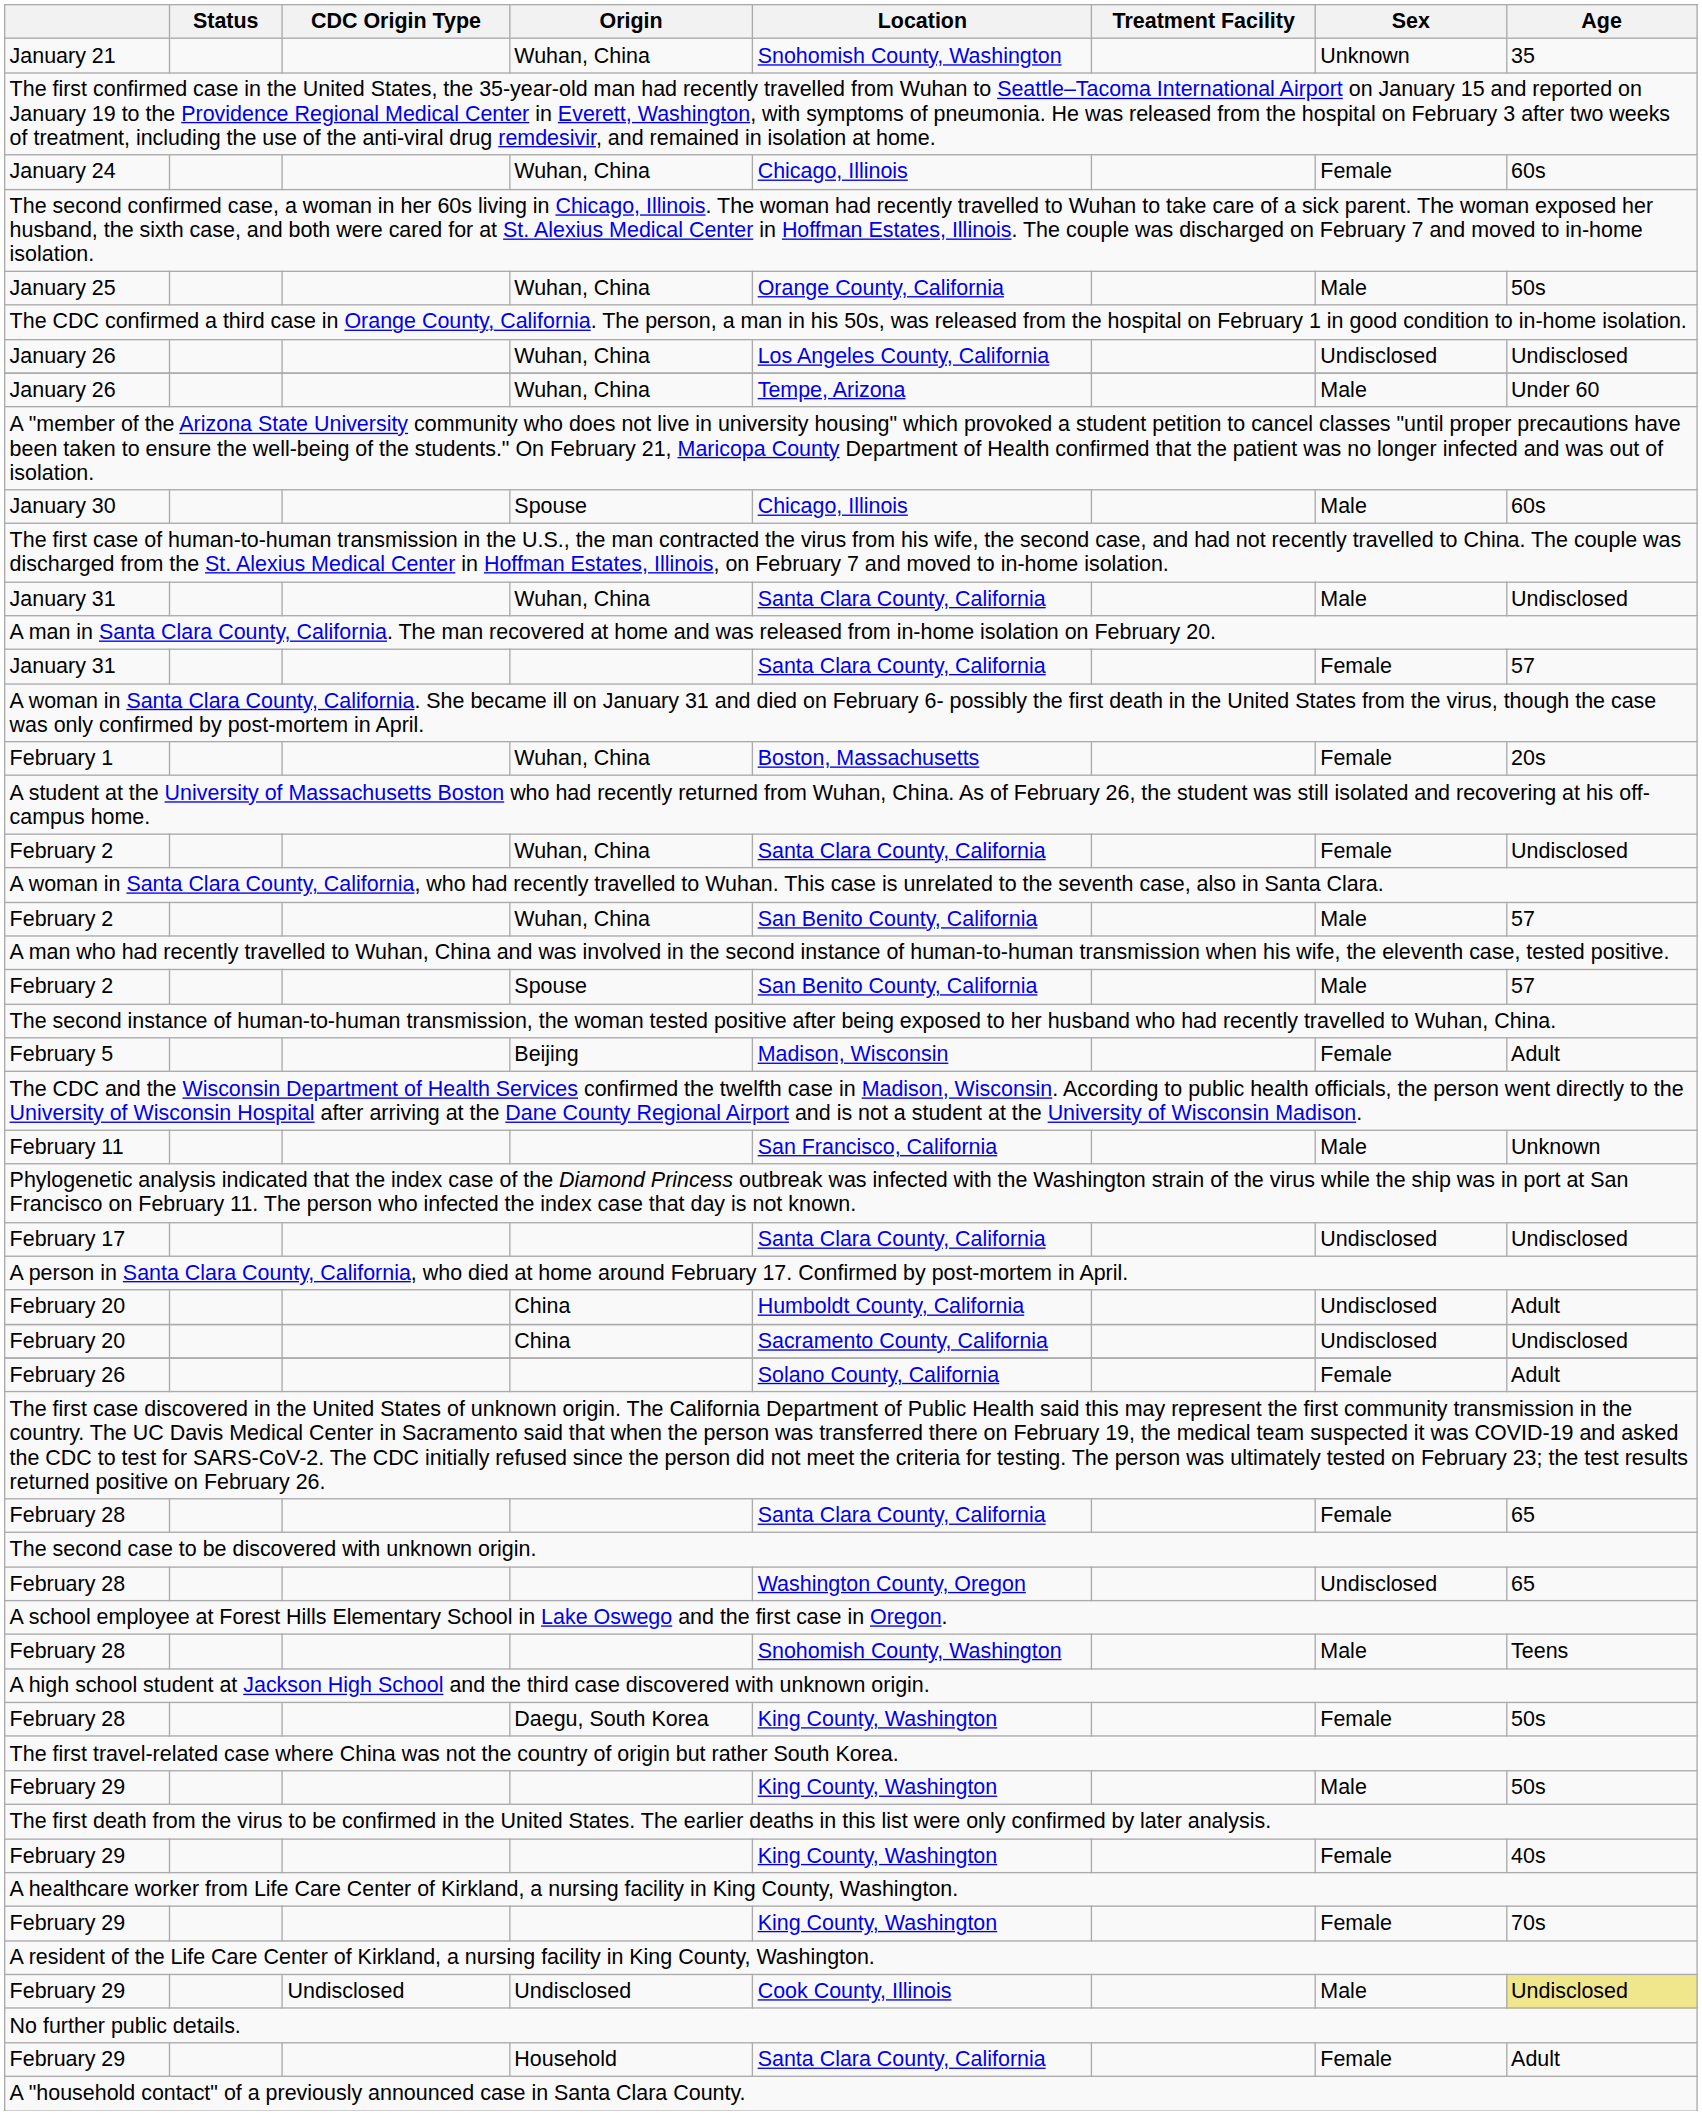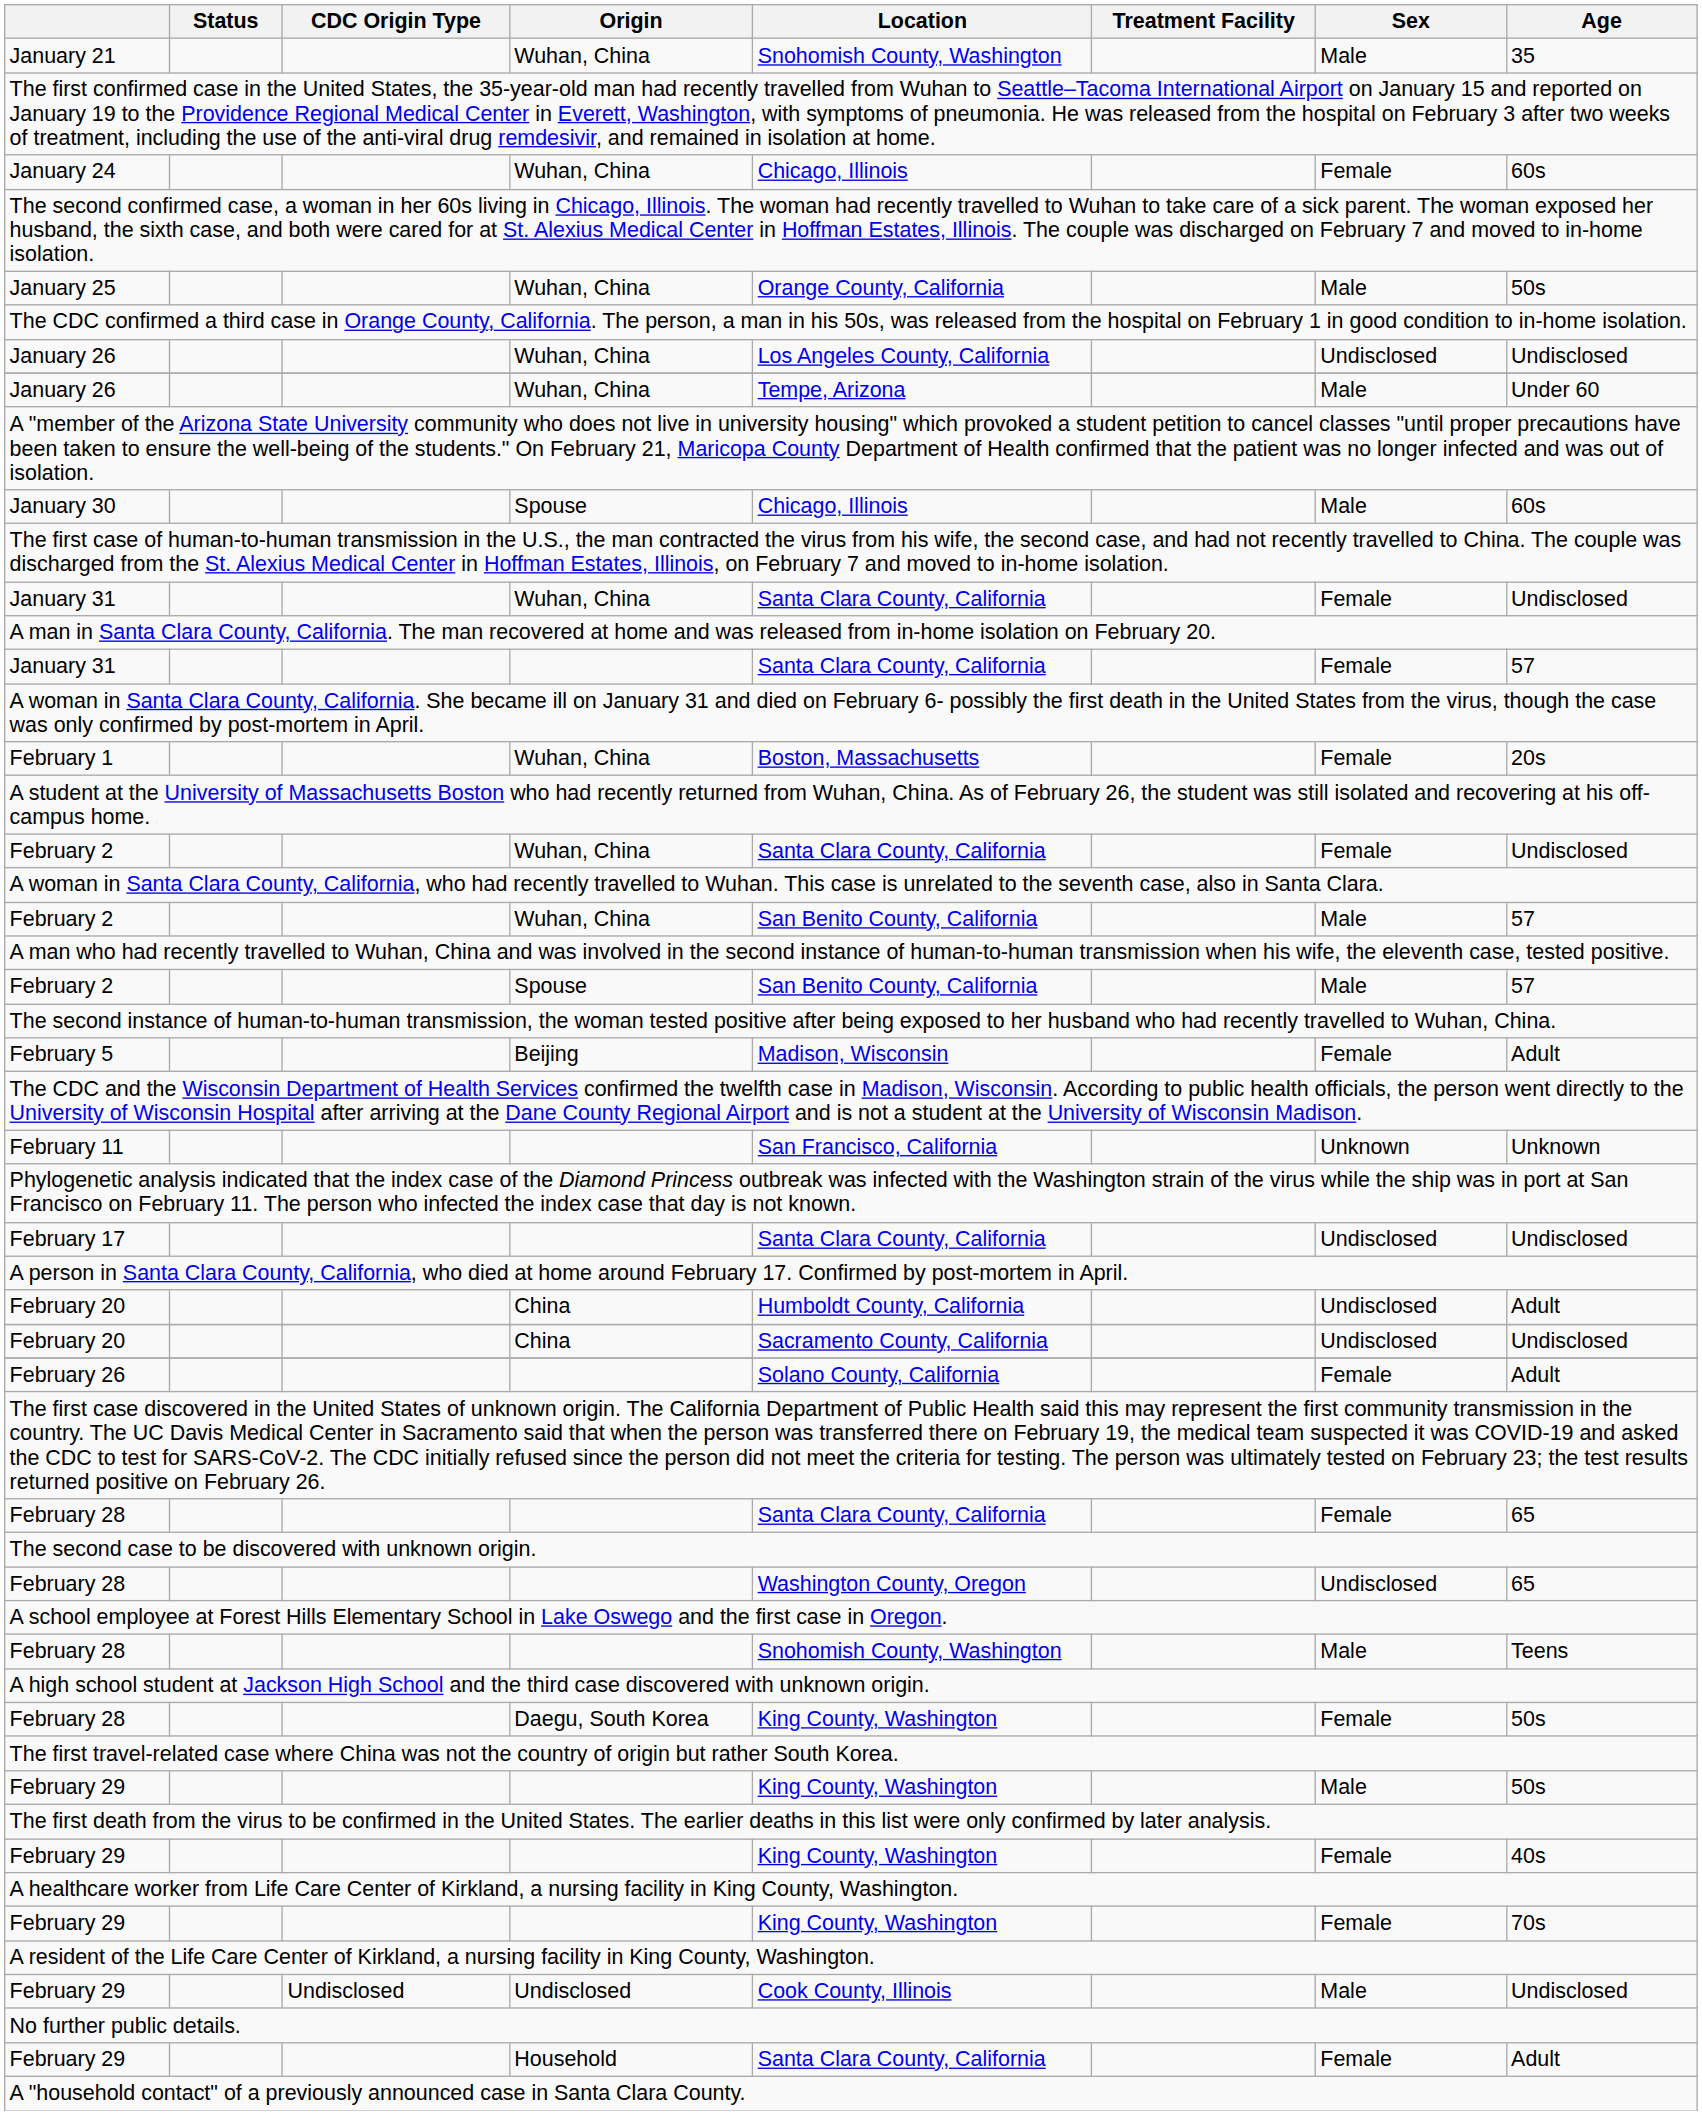January 21 | Sex: Unknown -> Male
January 31 / Wuhan, China | Sex: Male -> Female
February 11 | Sex: Male -> Unknown
February 29 / Undisclosed | Age: khaki background -> no background
